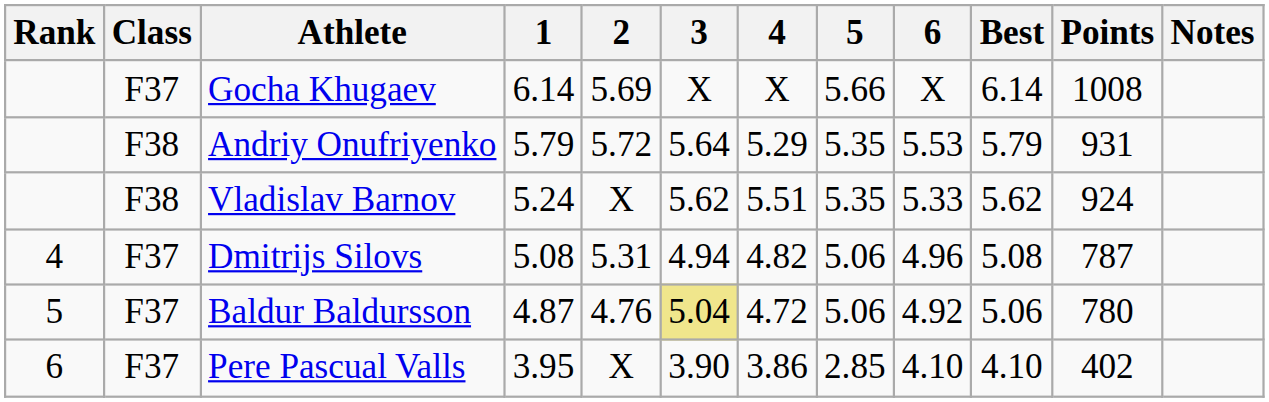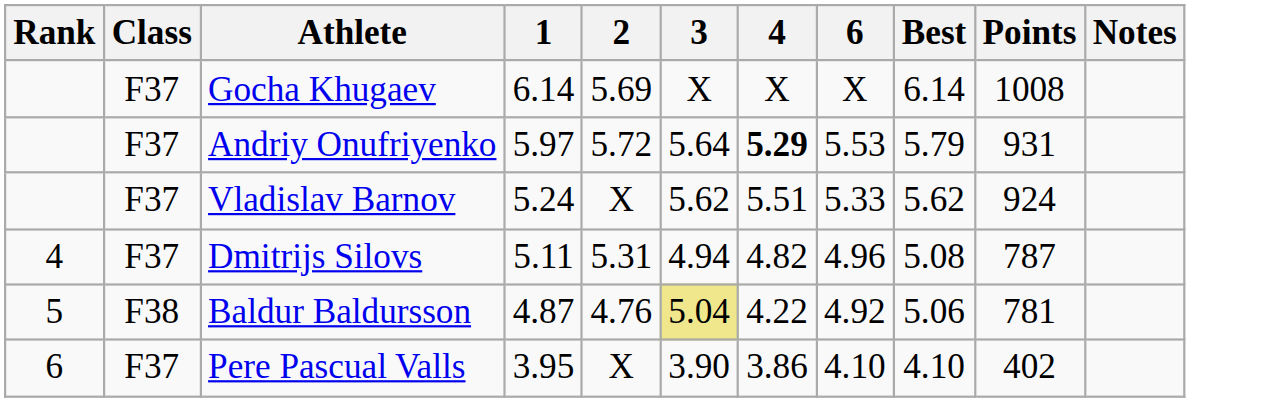- column: 5 | 5.66 | 5.35 | 5.35 | 5.06 | 5.06 | 2.85
Andriy Onufriyenko | Class: F38 -> F37
Andriy Onufriyenko | 1: 5.79 -> 5.97
Andriy Onufriyenko | 4: normal -> bold
Vladislav Barnov | Class: F38 -> F37
Dmitrijs Silovs | 1: 5.08 -> 5.11
Baldur Baldursson | Class: F37 -> F38
Baldur Baldursson | 4: 4.72 -> 4.22
Baldur Baldursson | Points: 780 -> 781
